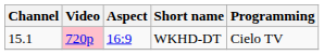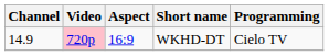WKHD-DT | Channel: 15.1 -> 14.9
